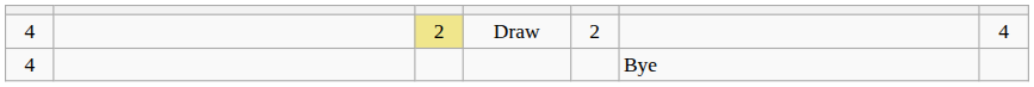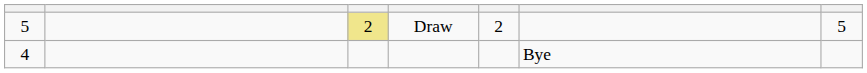Draw | column 1: 4 -> 5
Draw | column 7: 4 -> 5
